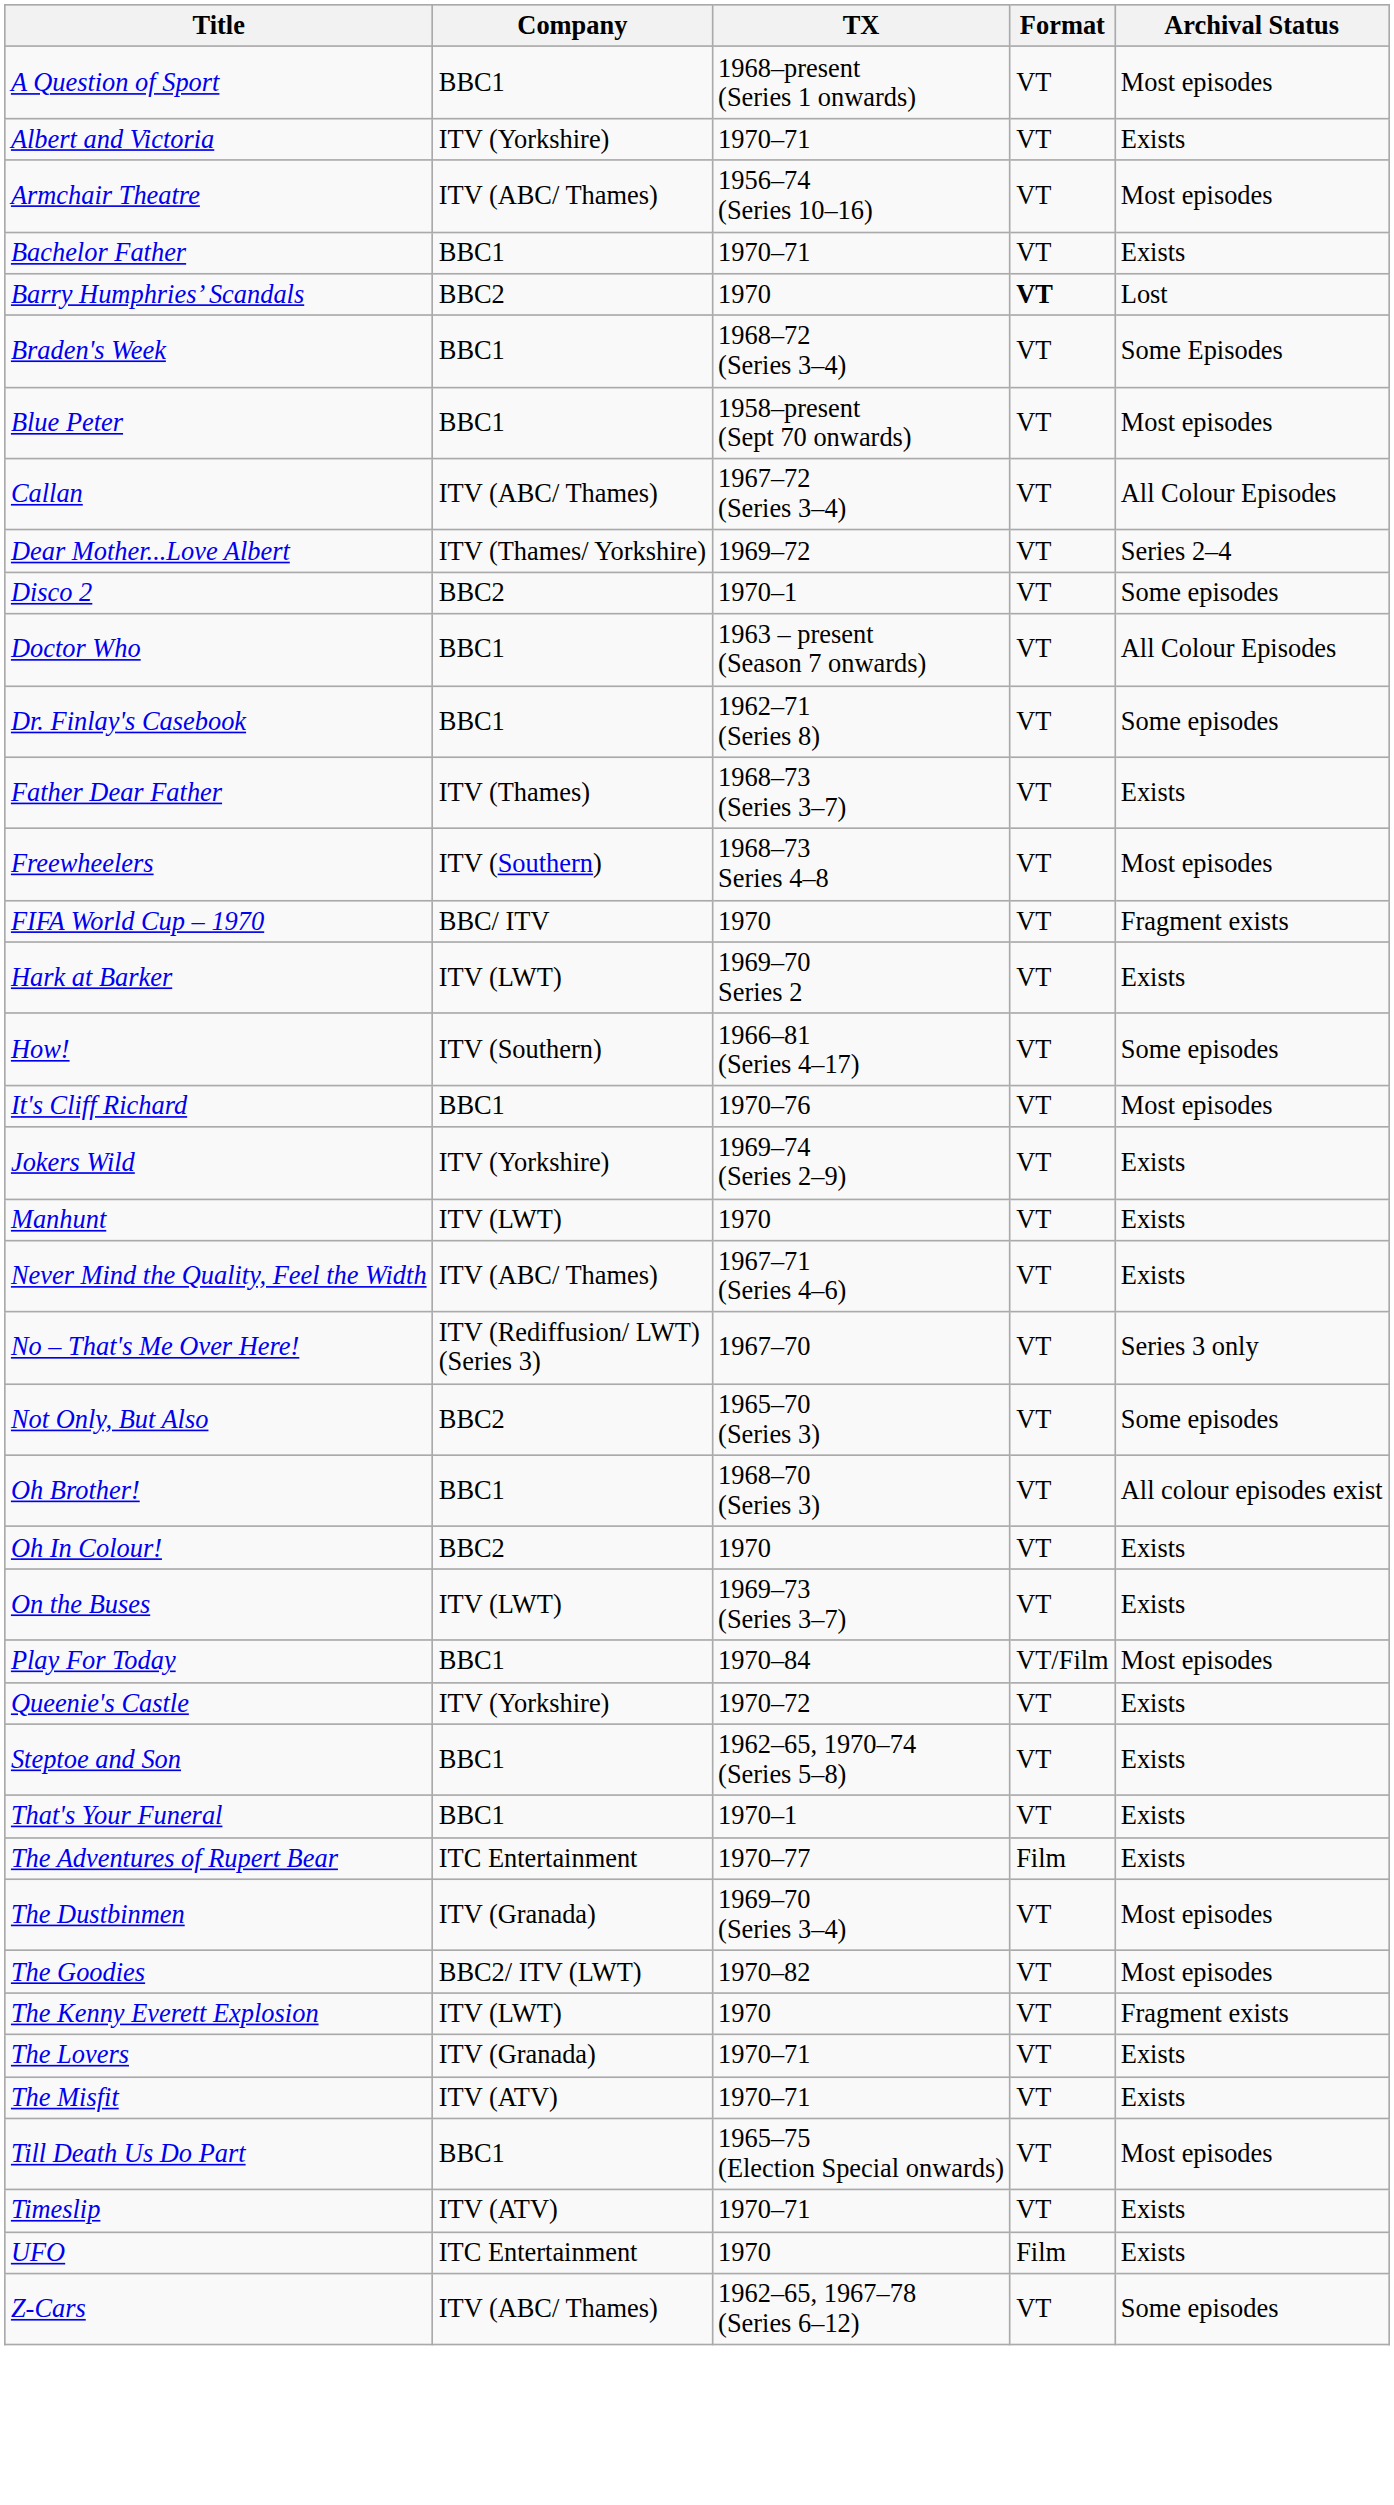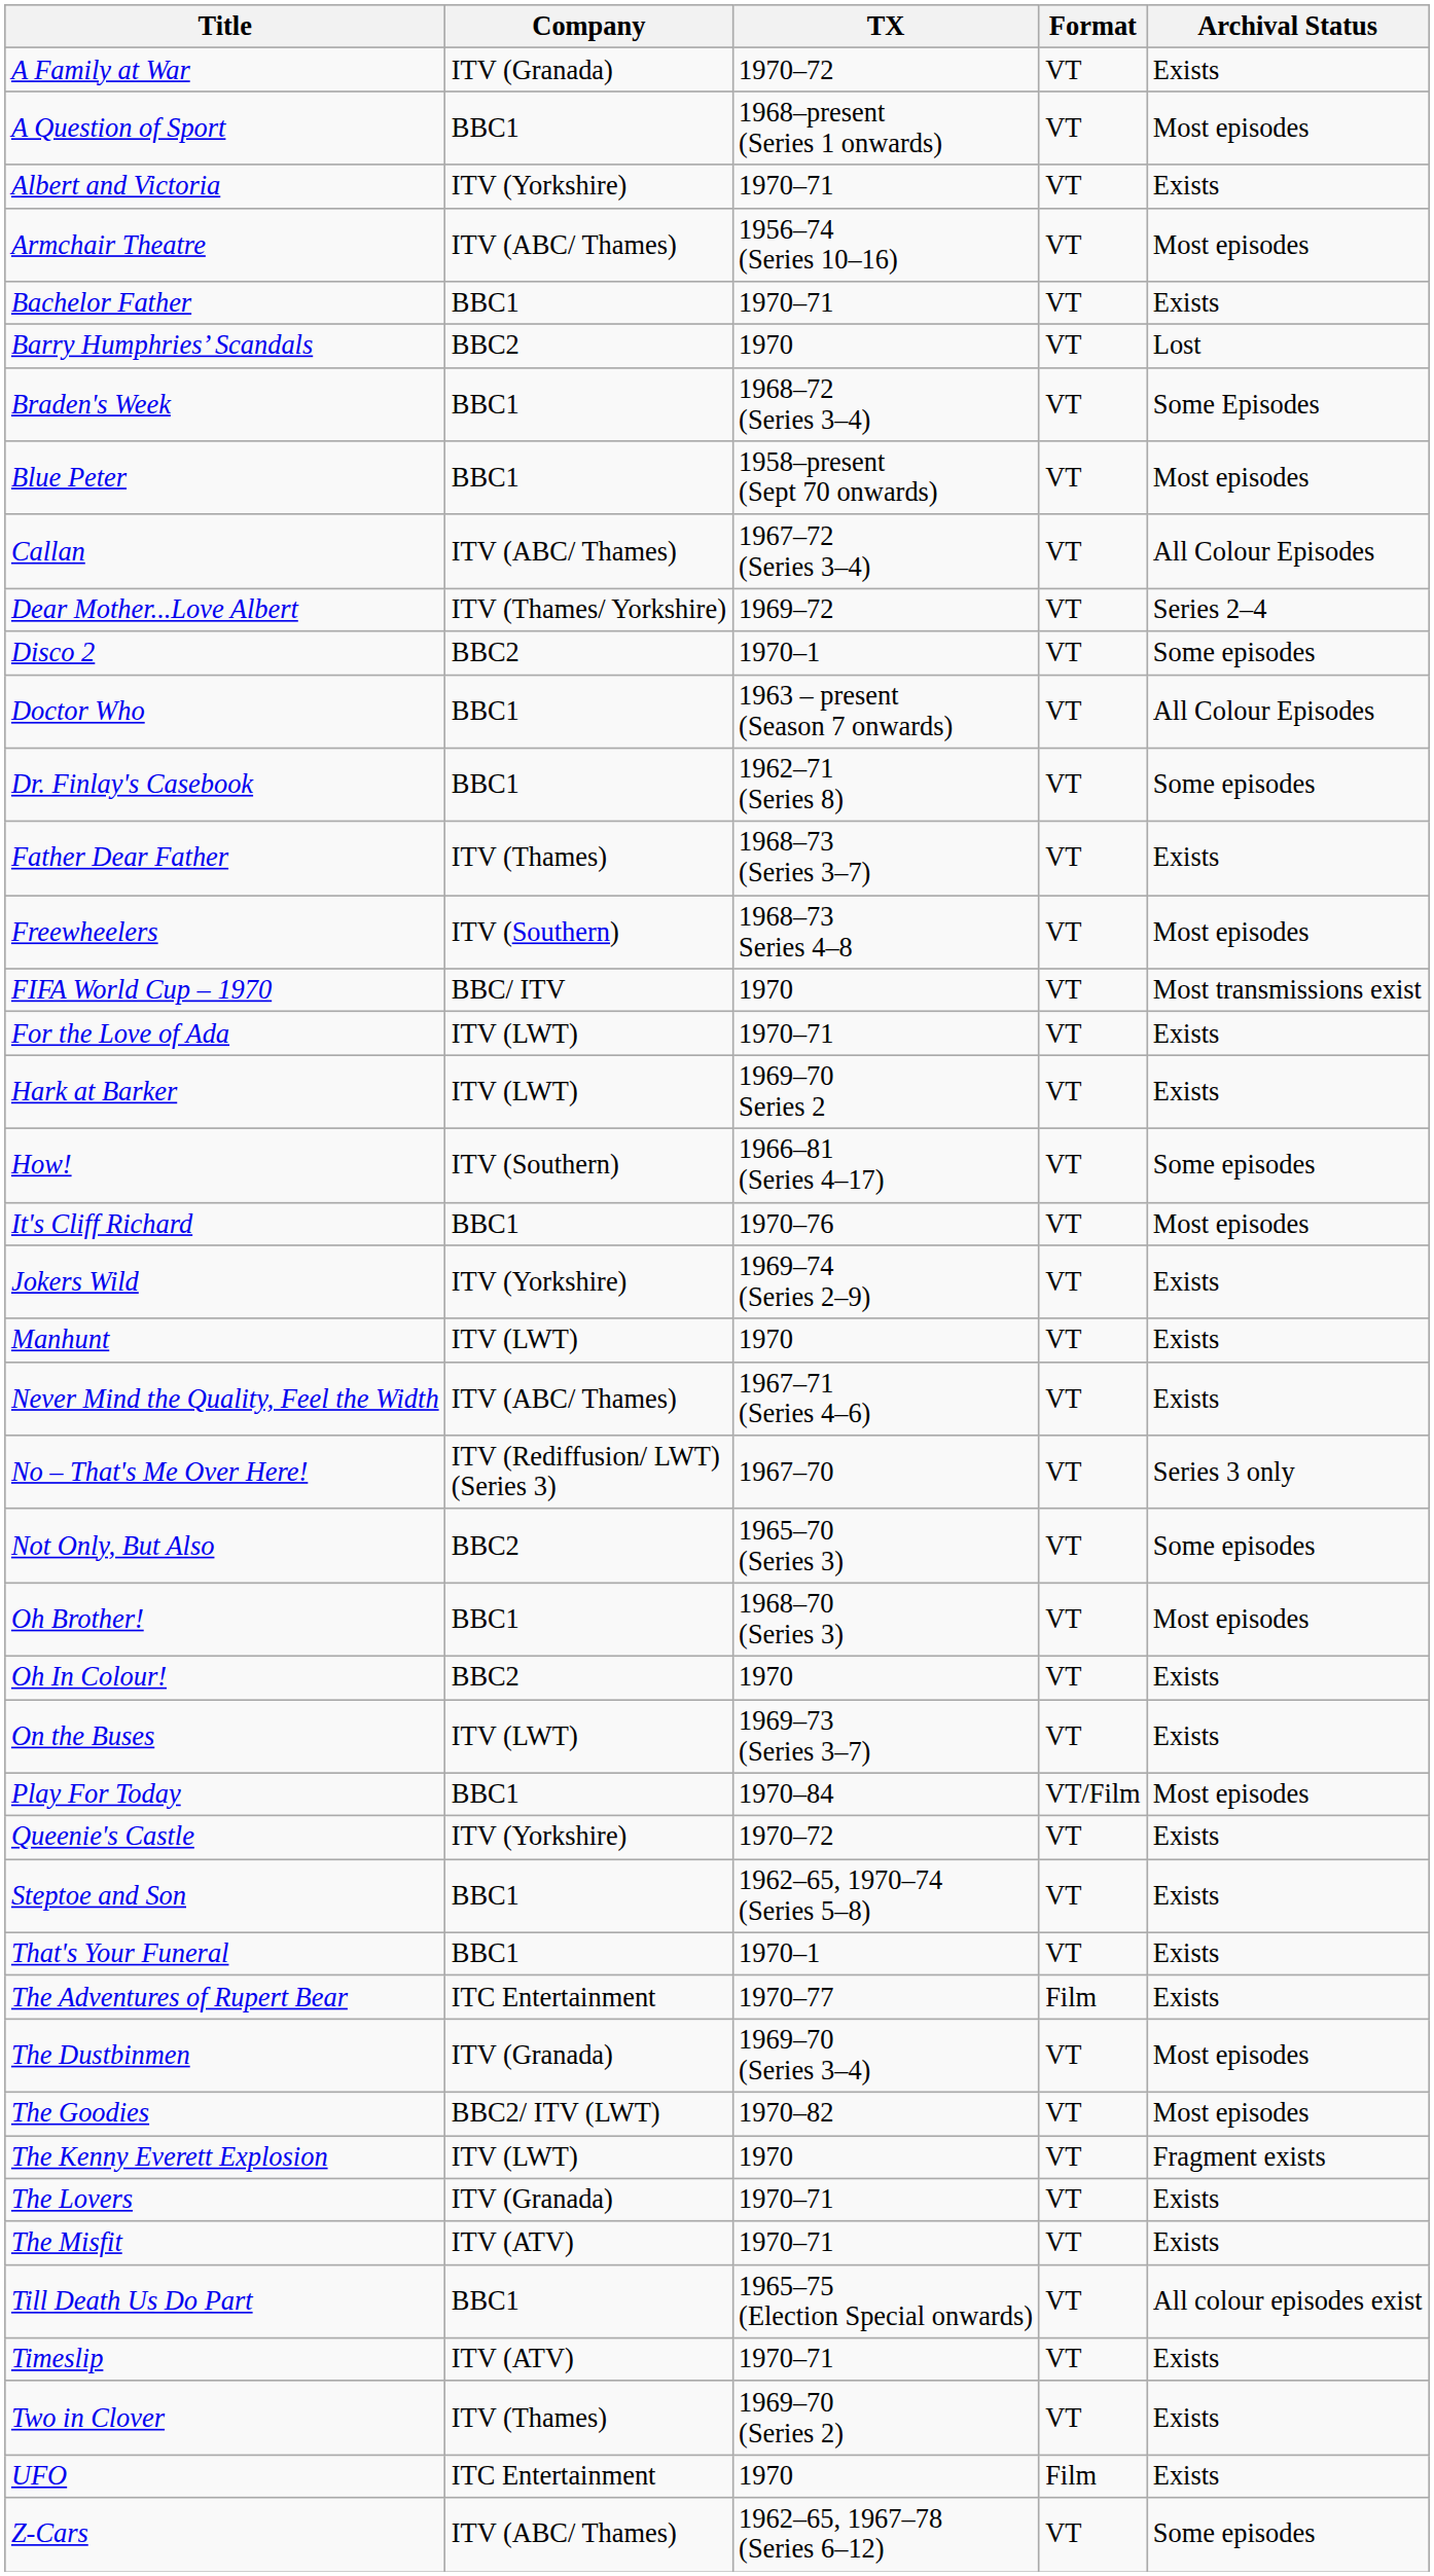+ row: A Family at War | ITV (Granada) | 1970–72 | VT | Exists
Barry Humphries’ Scandals | Format: bold -> normal
FIFA World Cup – 1970 | Archival Status: Fragment exists -> Most transmissions exist
+ row: For the Love of Ada | ITV (LWT) | 1970–71 | VT | Exists
Oh Brother! | Archival Status: All colour episodes exist -> Most episodes
Till Death Us Do Part | Archival Status: Most episodes -> All colour episodes exist
+ row: Two in Clover | ITV (Thames) | 1969–70 (Series 2) | VT | Exists
